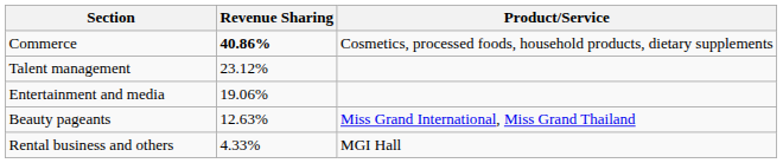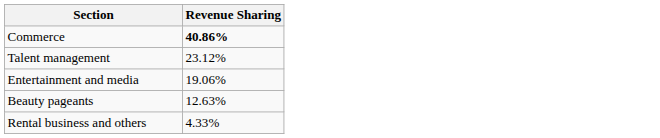- column: Product/Service | Cosmetics, processed foods, household products, dietary supplements | Miss Grand International, Miss Grand Thailand | MGI Hall
